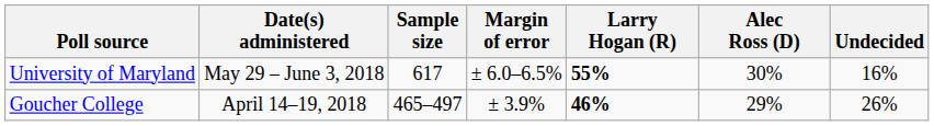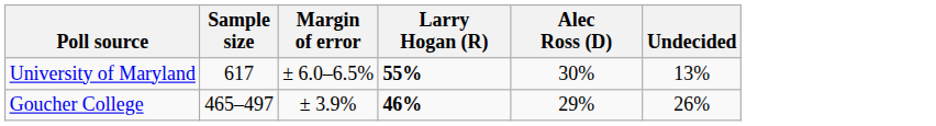- column: Date(s) administered | May 29 – June 3, 2018 | April 14–19, 2018
University of Maryland | Undecided: 16% -> 13%
